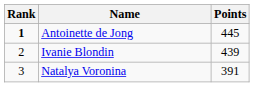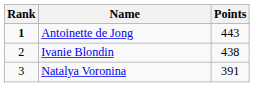Antoinette de Jong | Points: 445 -> 443
Ivanie Blondin | Points: 439 -> 438
